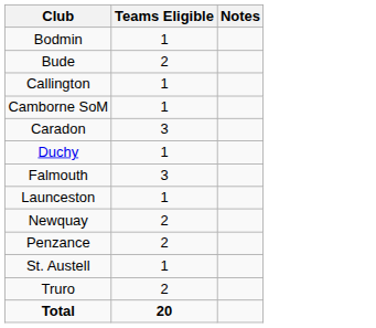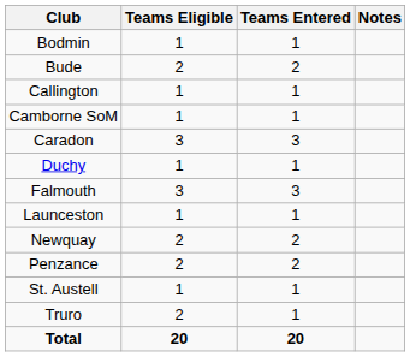+ column: Teams Entered | 1 | 2 | 1 | 1 | 3 | 1 | 3 | 1 | 2 | 2 | 1 | 1 | 20
